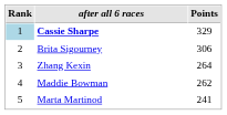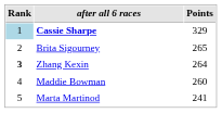Brita Sigourney | Points: 306 -> 265
Zhang Kexin | Rank: normal -> bold
Maddie Bowman | Points: 262 -> 260
